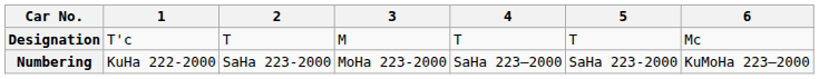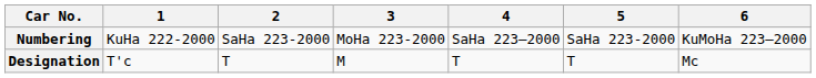rows swapped: Designation <-> Numbering
